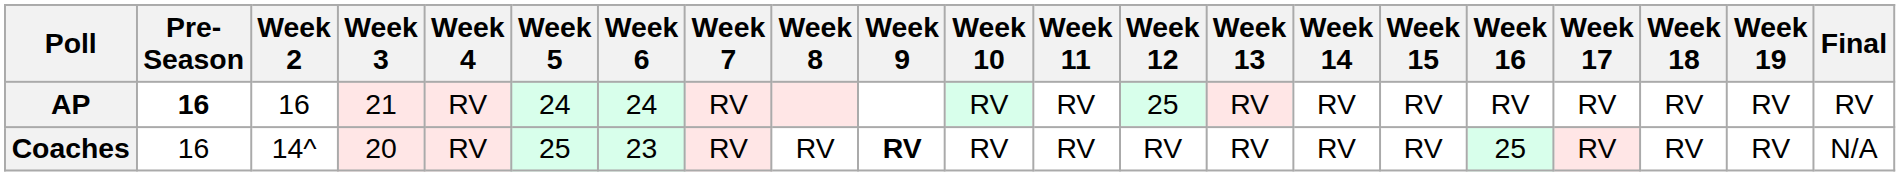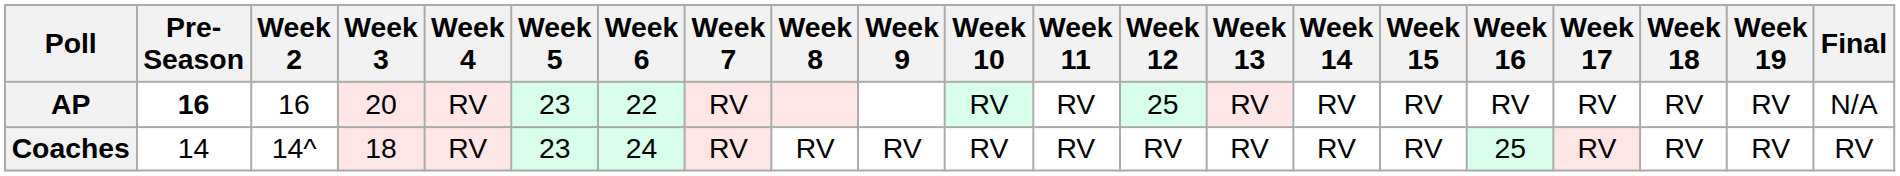AP | Week 3: 21 -> 20
AP | Week 5: 24 -> 23
AP | Week 6: 24 -> 22
AP | Final: RV -> N/A
Coaches | Pre- Season: 16 -> 14
Coaches | Week 3: 20 -> 18
Coaches | Week 5: 25 -> 23
Coaches | Week 6: 23 -> 24
Coaches | Week 9: bold -> normal
Coaches | Final: N/A -> RV
